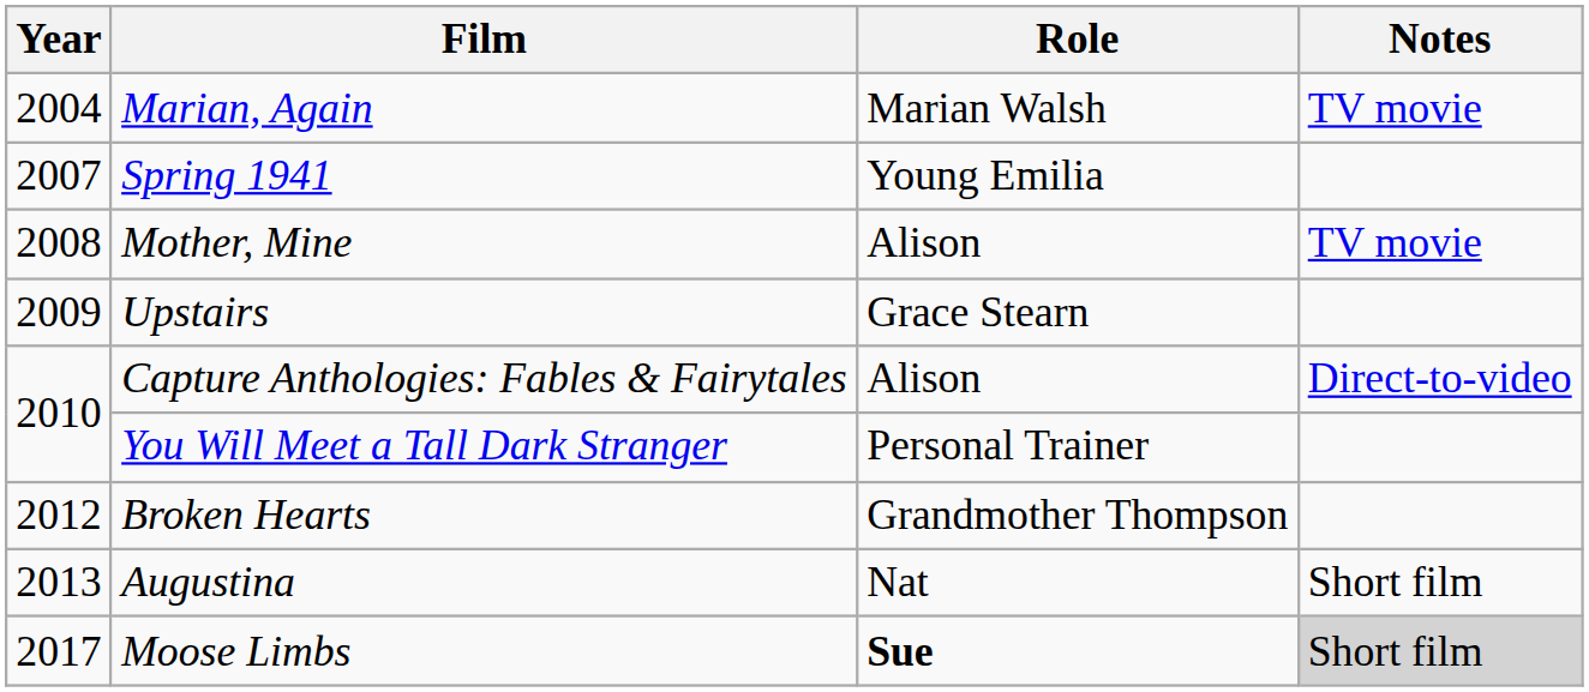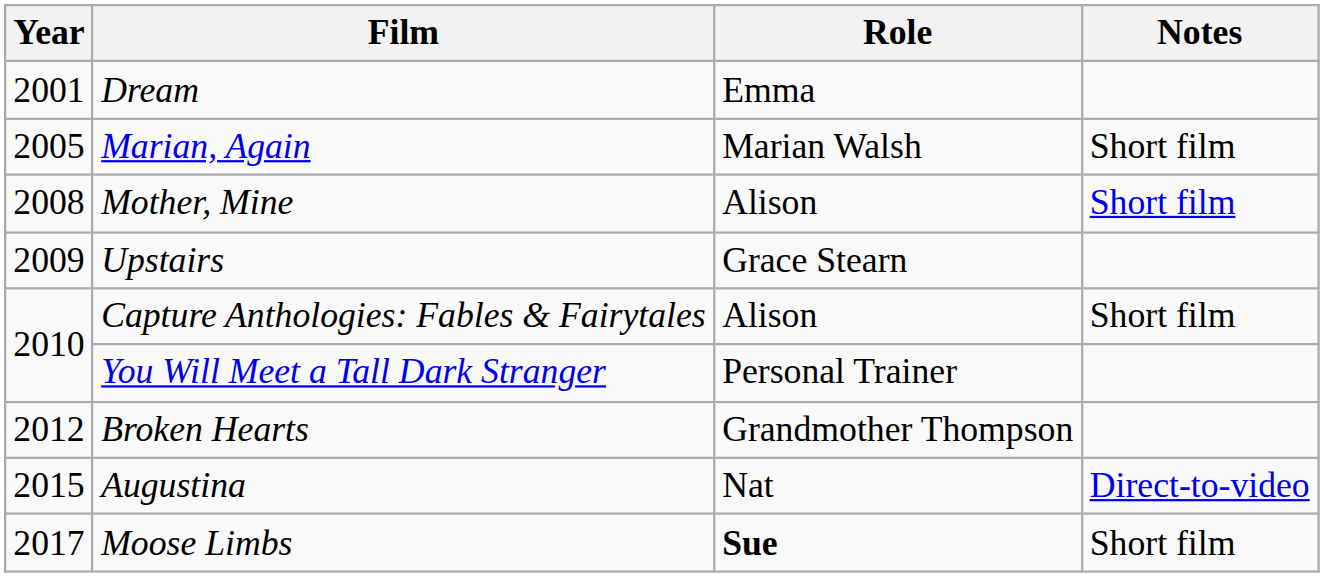+ row: 2001 | Dream | Emma
Marian, Again | Year: 2004 -> 2005
Marian, Again | Notes: TV movie -> Short film
- row: 2007 | Spring 1941 | Young Emilia
Mother, Mine | Notes: TV movie -> Short film
Capture Anthologies: Fables & Fairytales | Notes: Direct-to-video -> Short film
Augustina | Year: 2013 -> 2015
Augustina | Notes: Short film -> Direct-to-video
Moose Limbs | Notes: lightgrey background -> no background
